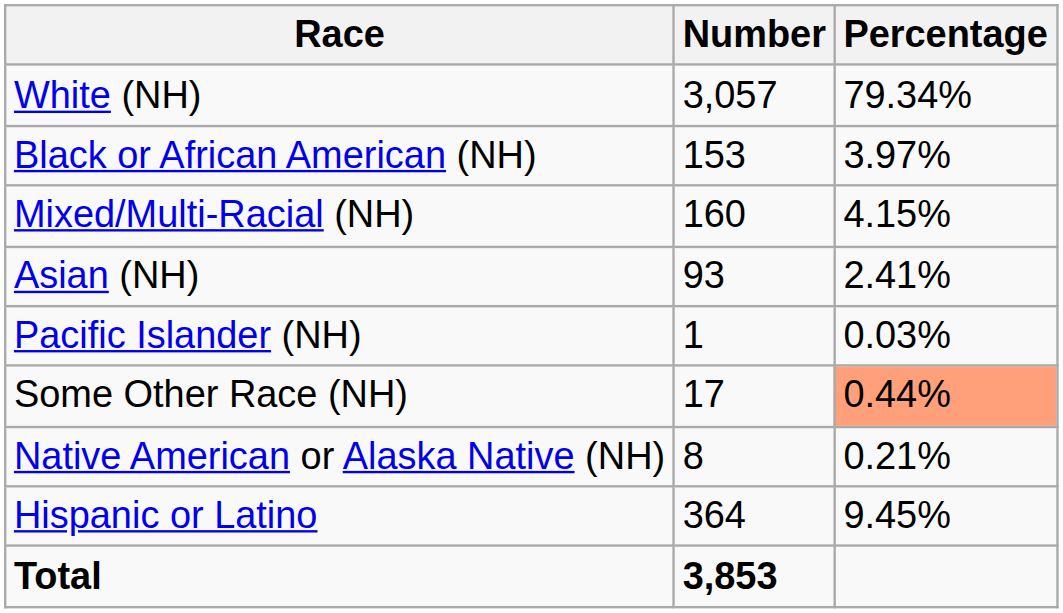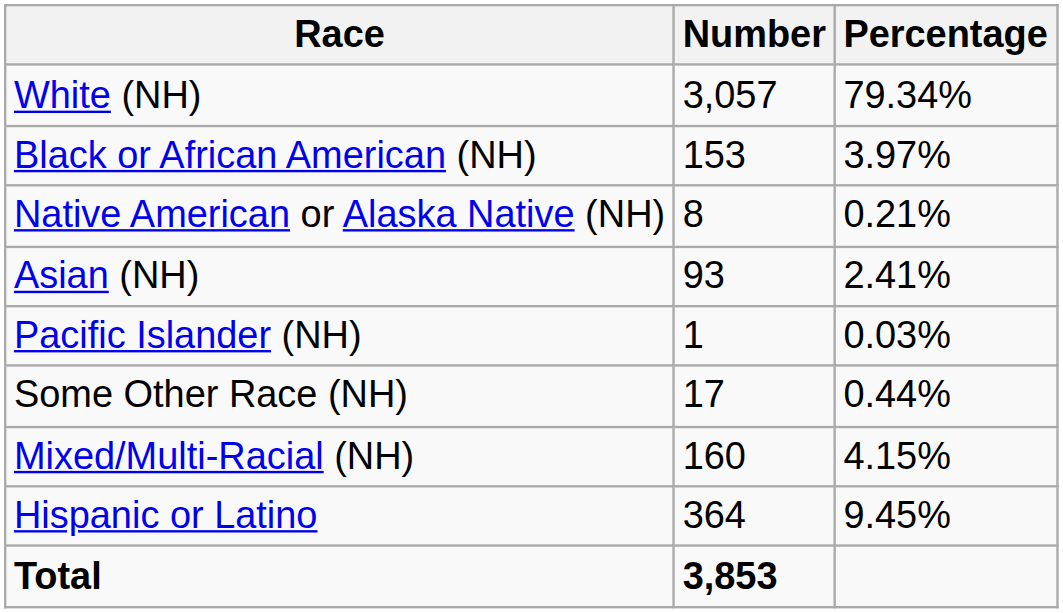rows swapped: Native American or Alaska Native (NH) <-> Mixed/Multi-Racial (NH)
Some Other Race (NH) | Percentage: lightsalmon background -> no background
